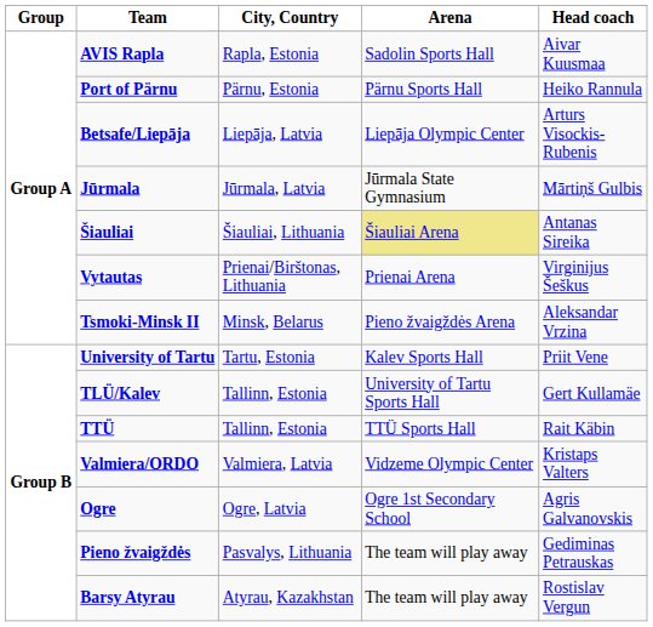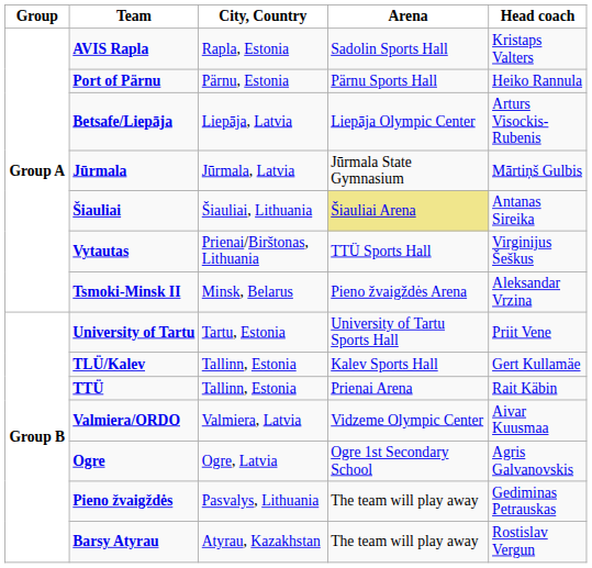AVIS Rapla | Head coach: Aivar Kuusmaa -> Kristaps Valters
Vytautas | Arena: Prienai Arena -> TTÜ Sports Hall
University of Tartu | Arena: Kalev Sports Hall -> University of Tartu Sports Hall
TLÜ/Kalev | Arena: University of Tartu Sports Hall -> Kalev Sports Hall
TTÜ | Arena: TTÜ Sports Hall -> Prienai Arena
Valmiera/ORDO | Head coach: Kristaps Valters -> Aivar Kuusmaa
